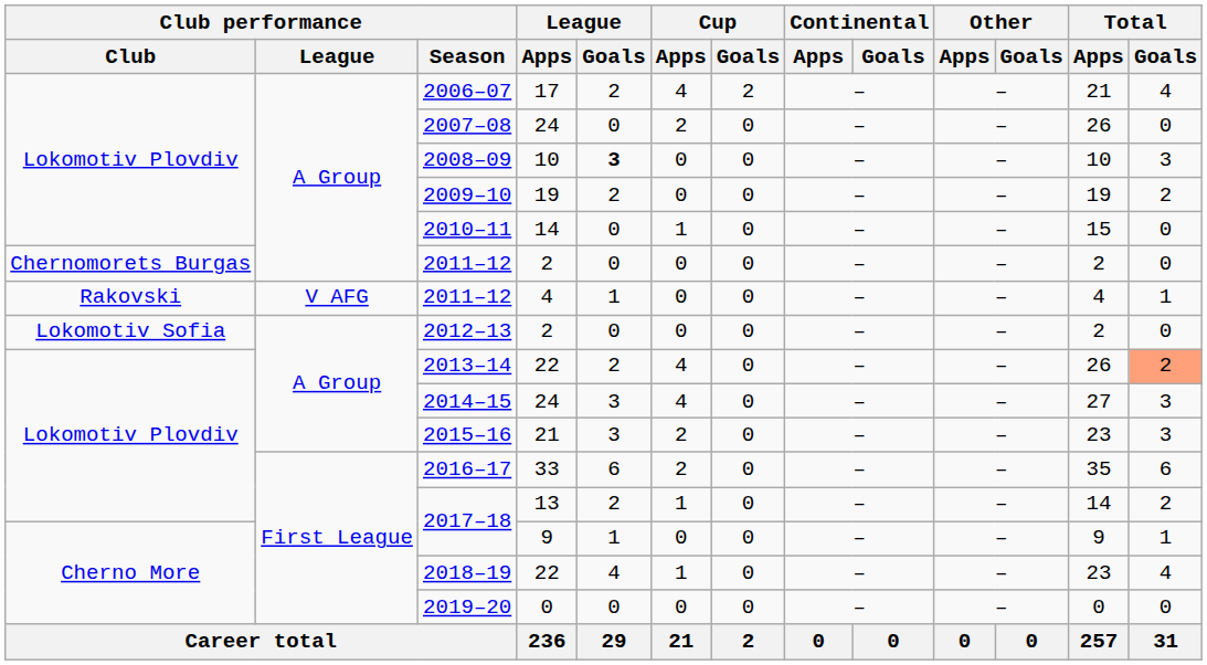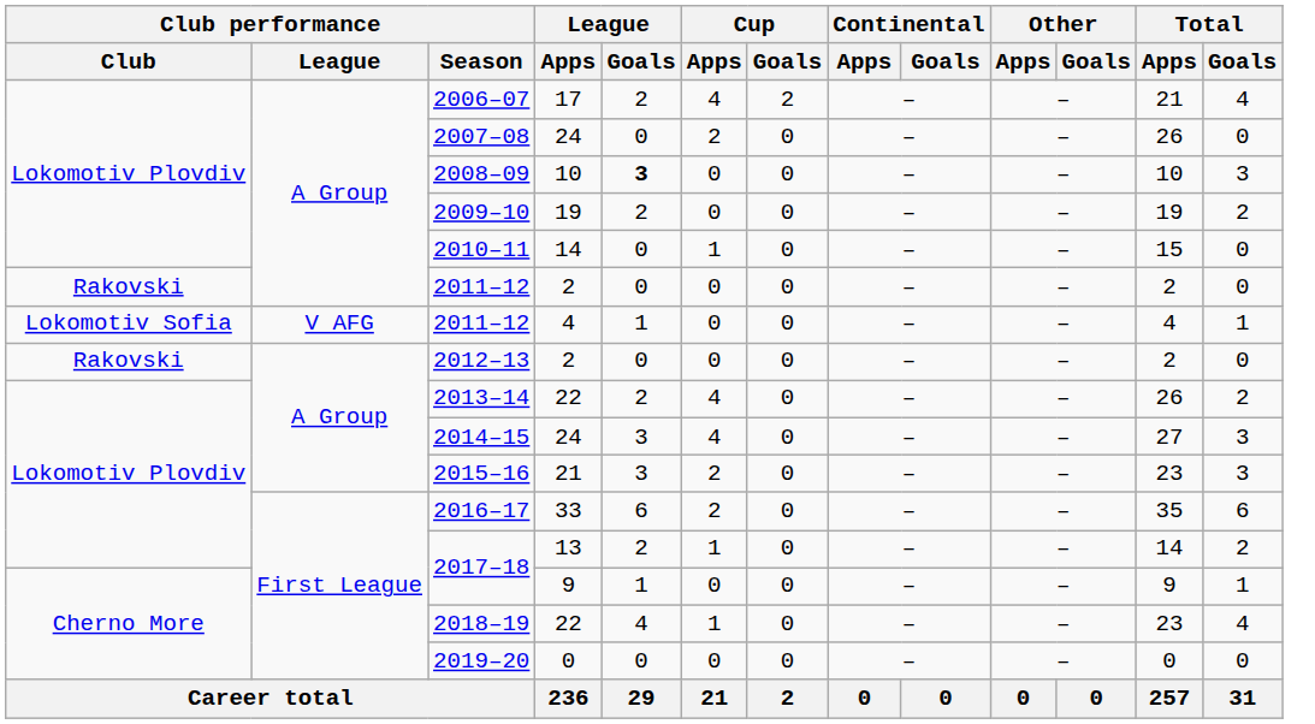2011–12 / 2 | Club performance / Club: Chernomorets Burgas -> Rakovski
2011–12 / 4 | Club performance / Club: Rakovski -> Lokomotiv Sofia
2012–13 | Club performance / Club: Lokomotiv Sofia -> Rakovski
2013–14 | Total / Goals: lightsalmon background -> no background
